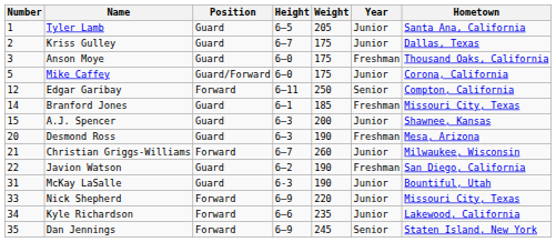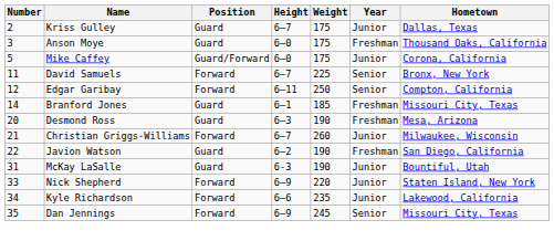- row: 1 | Tyler Lamb | Guard | 6–5 | 205 | Junior | Santa Ana, California
+ row: 11 | David Samuels | Forward | 6–7 | 225 | Senior | Bronx, New York
- row: 15 | A.J. Spencer | Guard | 6–3 | 200 | Junior | Shawnee, Kansas
Nick Shepherd | Hometown: Missouri City, Texas -> Staten Island, New York
Dan Jennings | Hometown: Staten Island, New York -> Missouri City, Texas
